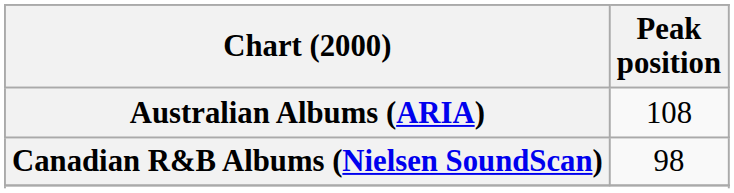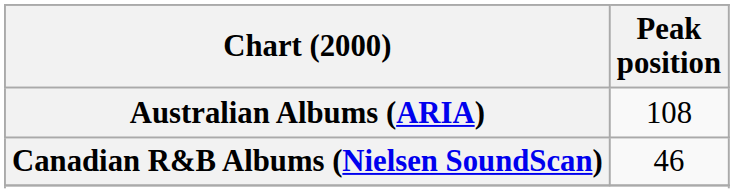Canadian R&B Albums (Nielsen SoundScan) | Peak position: 98 -> 46
